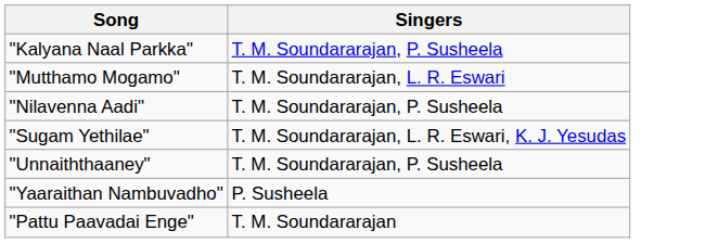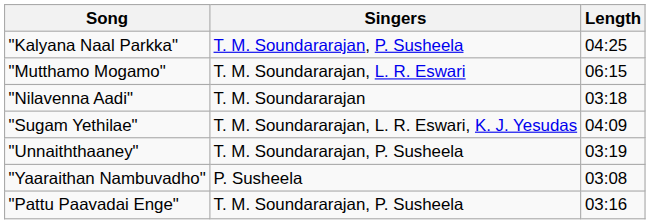+ column: Length | 04:25 | 06:15 | 03:18 | 04:09 | 03:19 | 03:08 | 03:16
"Nilavenna Aadi" | Singers: T. M. Soundararajan, P. Susheela -> T. M. Soundararajan
"Pattu Paavadai Enge" | Singers: T. M. Soundararajan -> T. M. Soundararajan, P. Susheela
